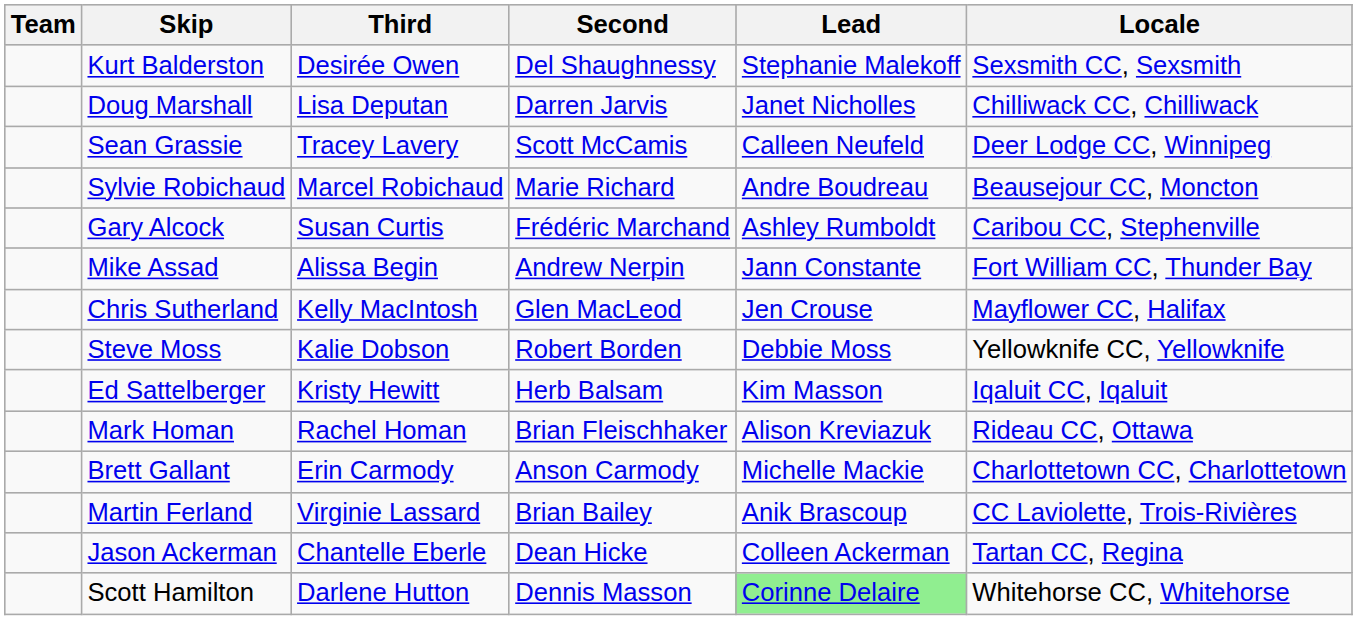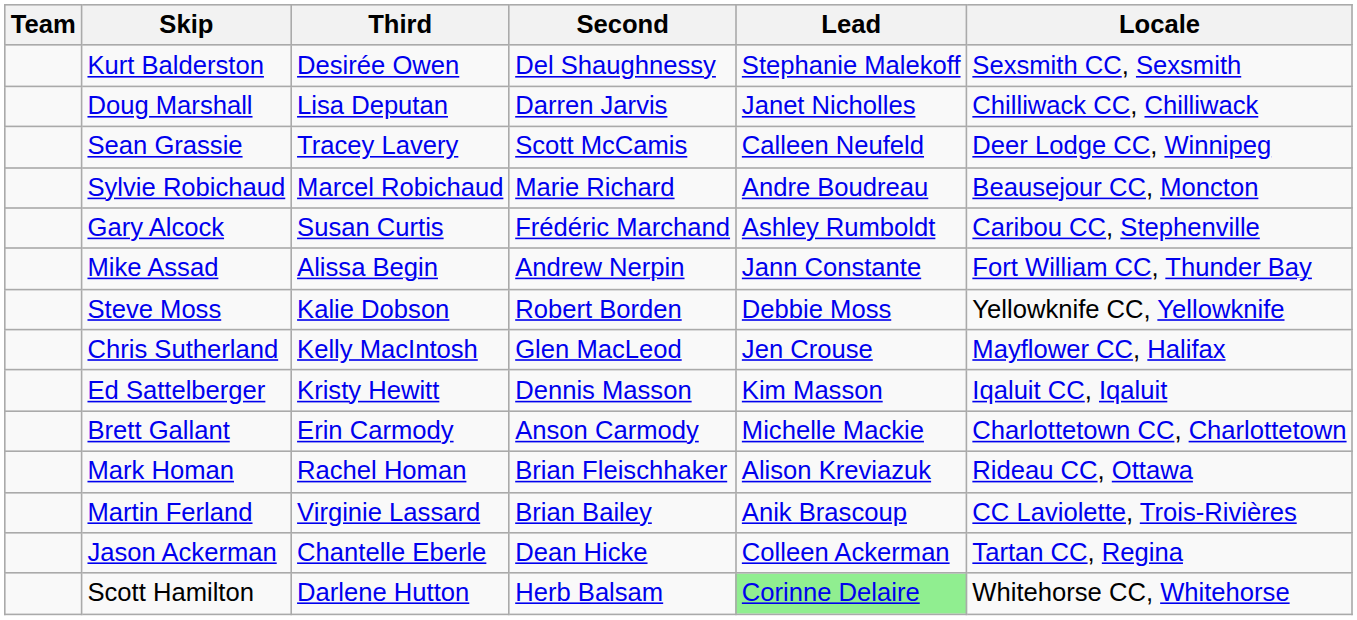rows swapped: Steve Moss <-> Chris Sutherland
Ed Sattelberger | Second: Herb Balsam -> Dennis Masson
rows swapped: Mark Homan <-> Brett Gallant
Scott Hamilton | Second: Dennis Masson -> Herb Balsam
